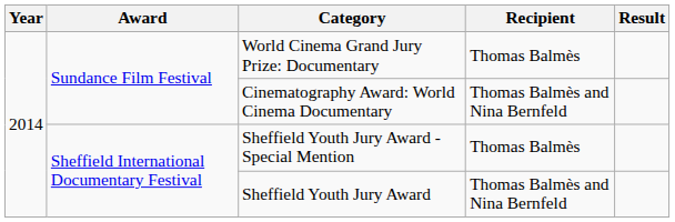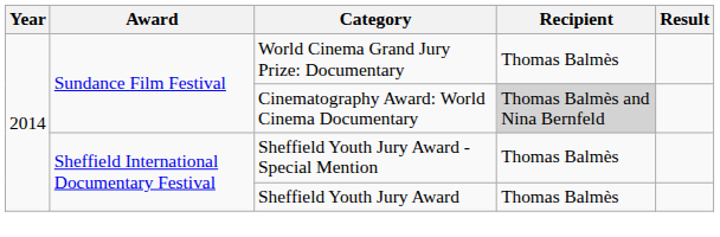Cinematography Award: World Cinema Documentary | Recipient: no background -> lightgrey background
Sheffield Youth Jury Award | Recipient: Thomas Balmès and Nina Bernfeld -> Thomas Balmès
